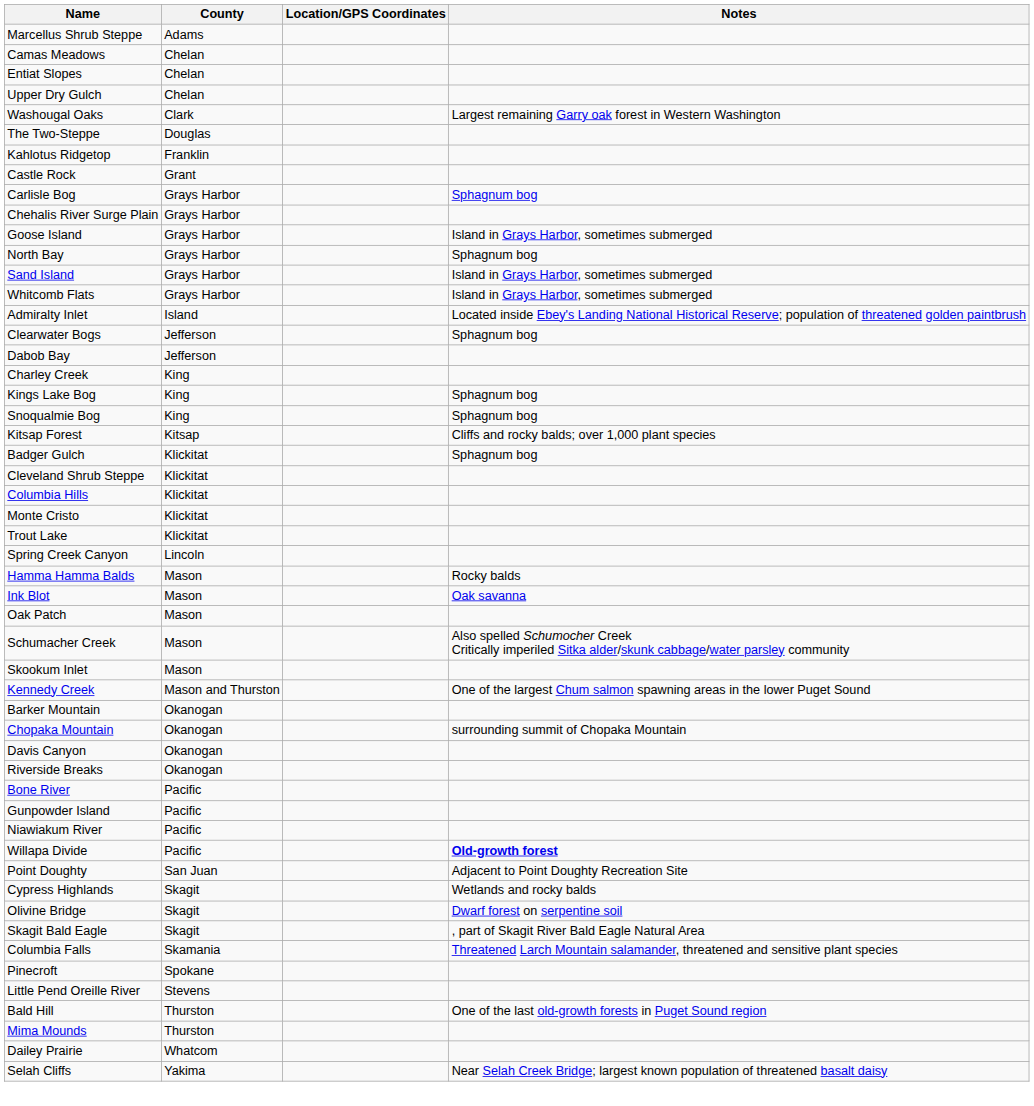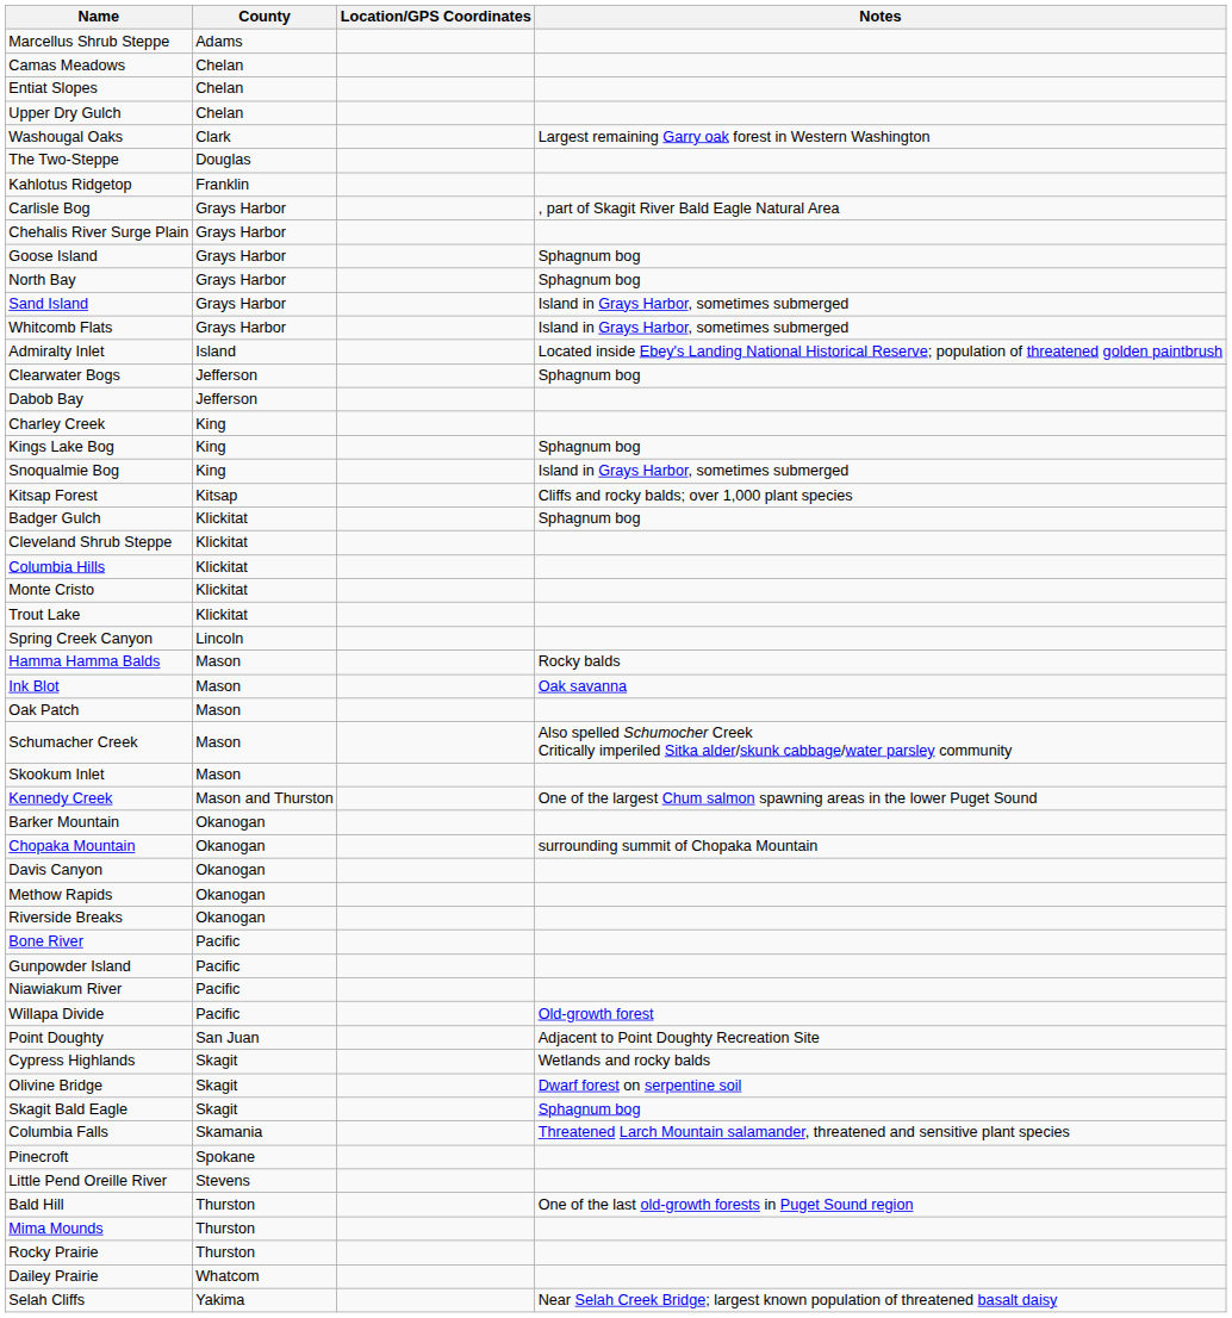- row: Castle Rock | Grant
Carlisle Bog | Notes: Sphagnum bog -> , part of Skagit River Bald Eagle Natural Area
Goose Island | Notes: Island in Grays Harbor, sometimes submerged -> Sphagnum bog
Snoqualmie Bog | Notes: Sphagnum bog -> Island in Grays Harbor, sometimes submerged
+ row: Methow Rapids | Okanogan
Willapa Divide | Notes: bold -> normal
Skagit Bald Eagle | Notes: , part of Skagit River Bald Eagle Natural Area -> Sphagnum bog
+ row: Rocky Prairie | Thurston
